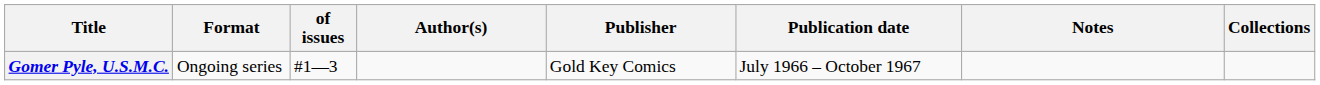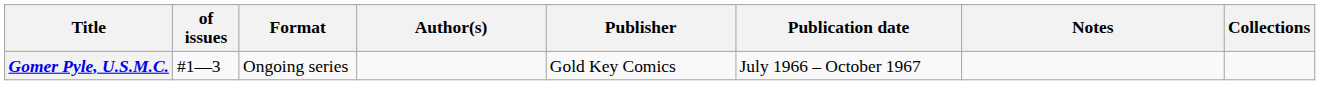columns swapped: of issues <-> Format
